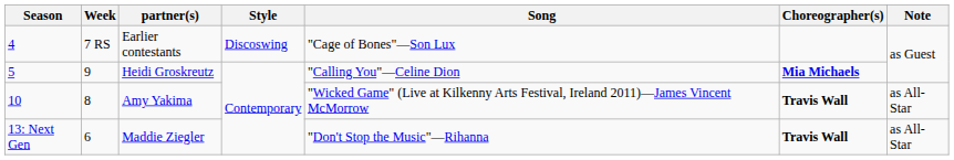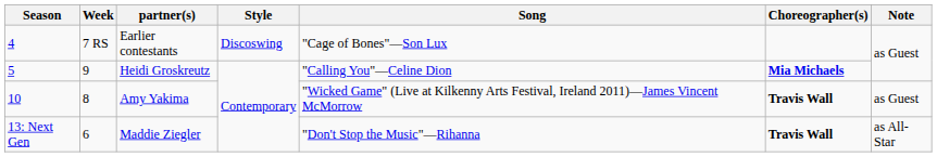Amy Yakima | Note: as All-Star -> as Guest
